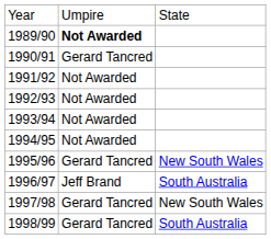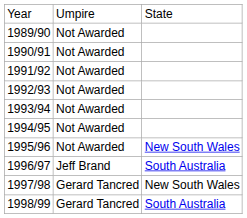1989/90 | column 2: bold -> normal
1990/91 | column 2: Gerard Tancred -> Not Awarded
1995/96 | column 2: Gerard Tancred -> Not Awarded
